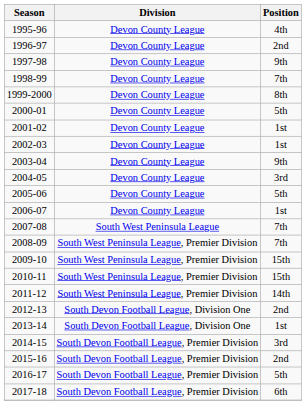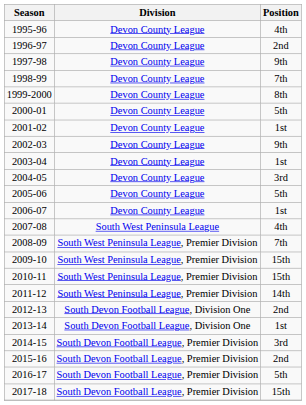2002-03 | Position: 1st -> 9th
2003-04 | Position: 9th -> 1st
2007-08 | Position: 7th -> 4th
2017-18 | Position: 6th -> 15th
